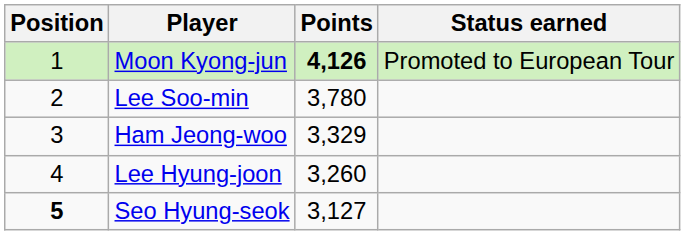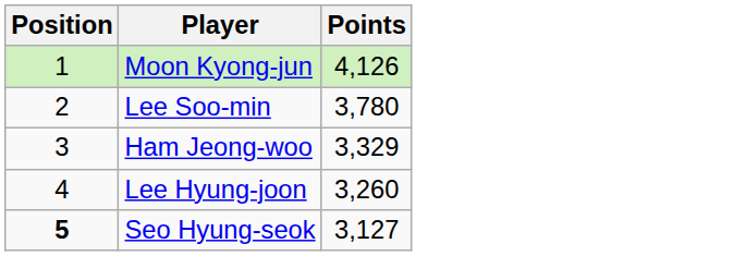- column: Status earned | Promoted to European Tour
Moon Kyong-jun | Points: bold -> normal
